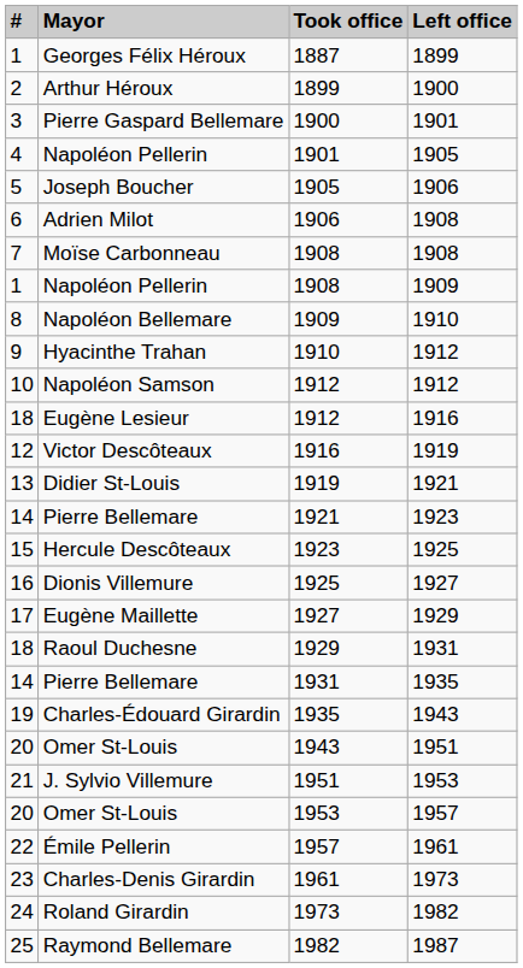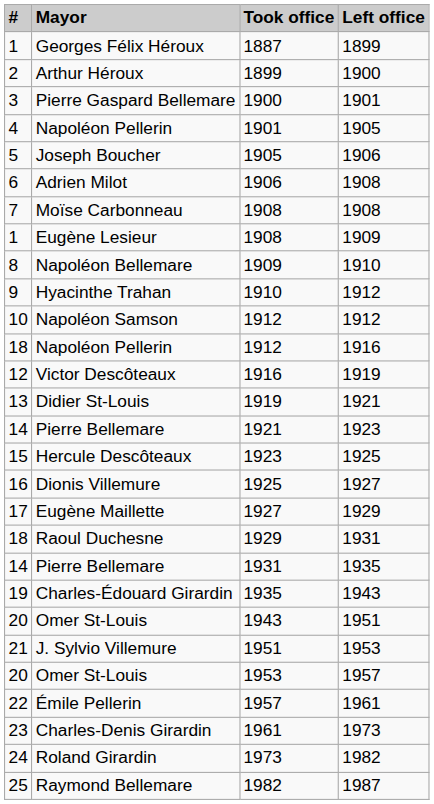1908 / 1909 | Mayor: Napoléon Pellerin -> Eugène Lesieur
1912 / 1916 | Mayor: Eugène Lesieur -> Napoléon Pellerin
